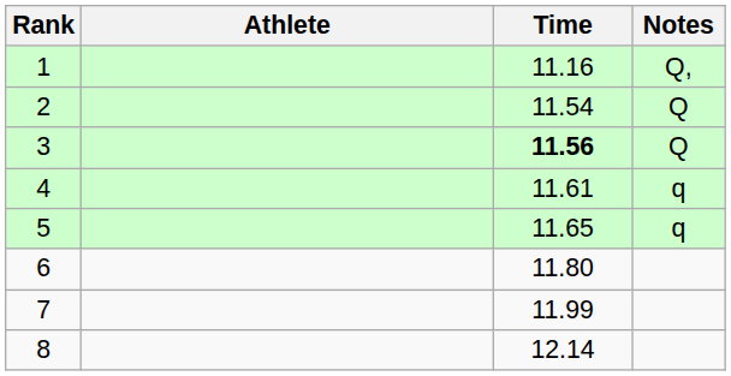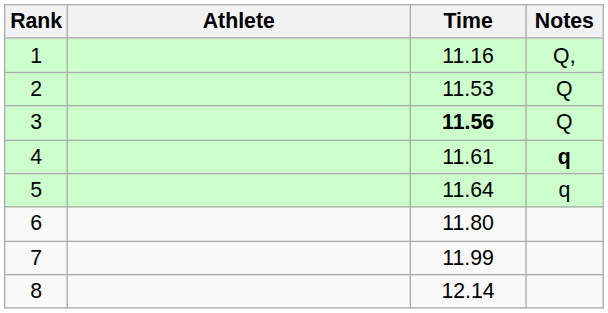2 | Time: 11.54 -> 11.53
4 | Notes: normal -> bold
5 | Time: 11.65 -> 11.64
